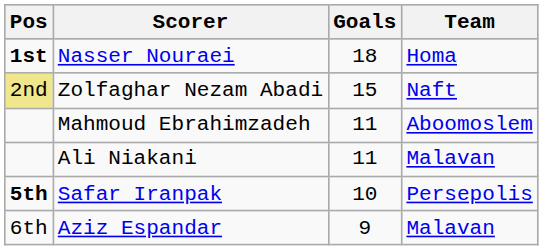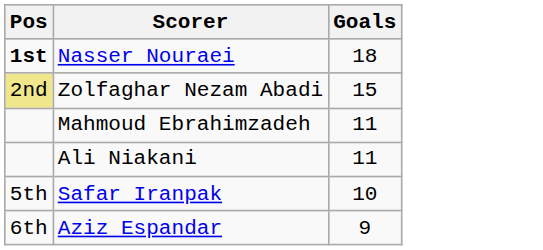- column: Team | Homa | Naft | Aboomoslem | Malavan | Persepolis | Malavan
Safar Iranpak | Pos: bold -> normal
